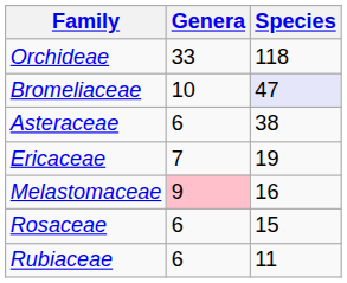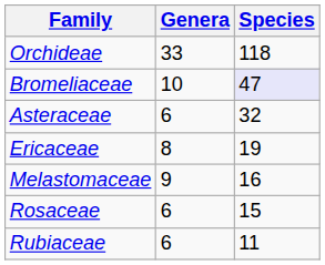Asteraceae | Species: 38 -> 32
Ericaceae | Genera: 7 -> 8
Melastomaceae | Genera: pink background -> no background
